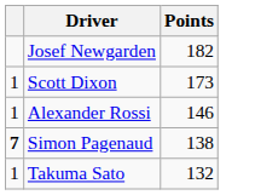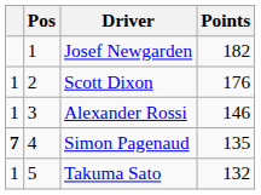+ column: Pos | 1 | 2 | 3 | 4 | 5
Scott Dixon | Points: 173 -> 176
Simon Pagenaud | Points: 138 -> 135
